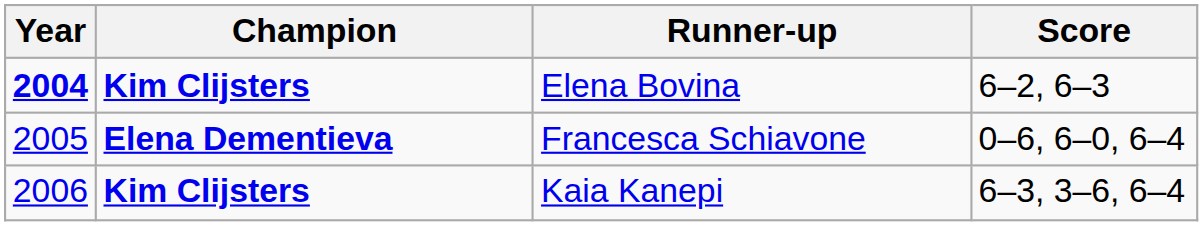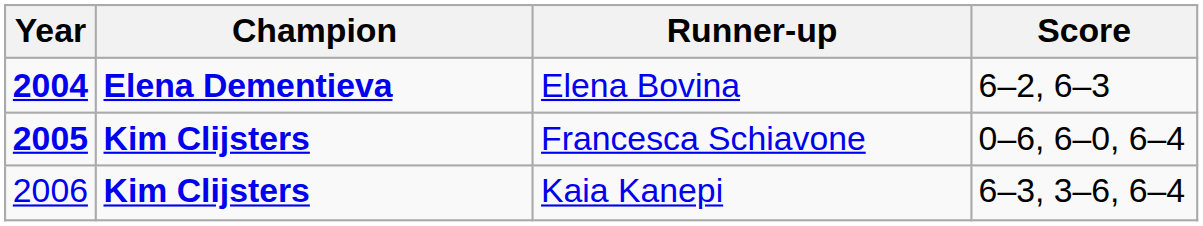Elena Bovina | Champion: Kim Clijsters -> Elena Dementieva
Francesca Schiavone | Year: normal -> bold
Francesca Schiavone | Champion: Elena Dementieva -> Kim Clijsters
